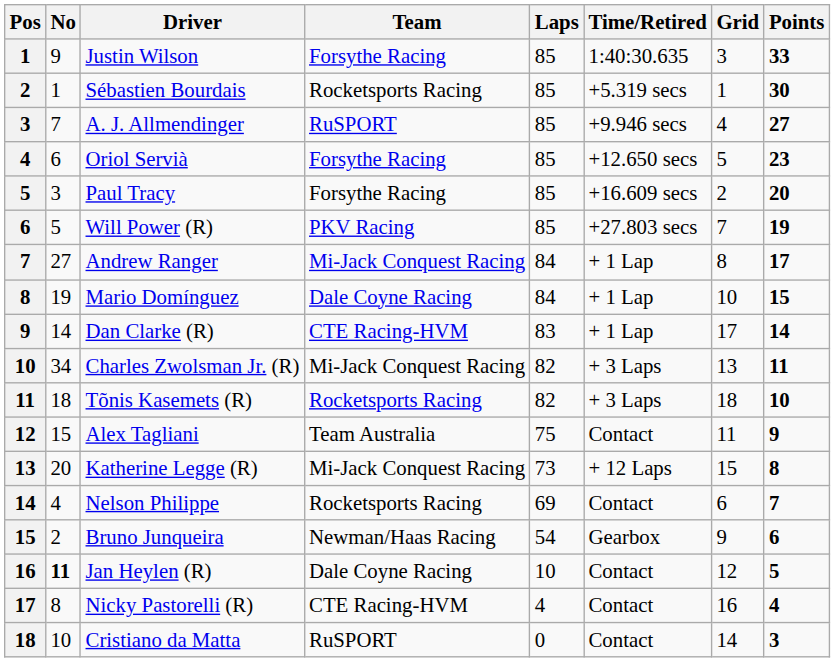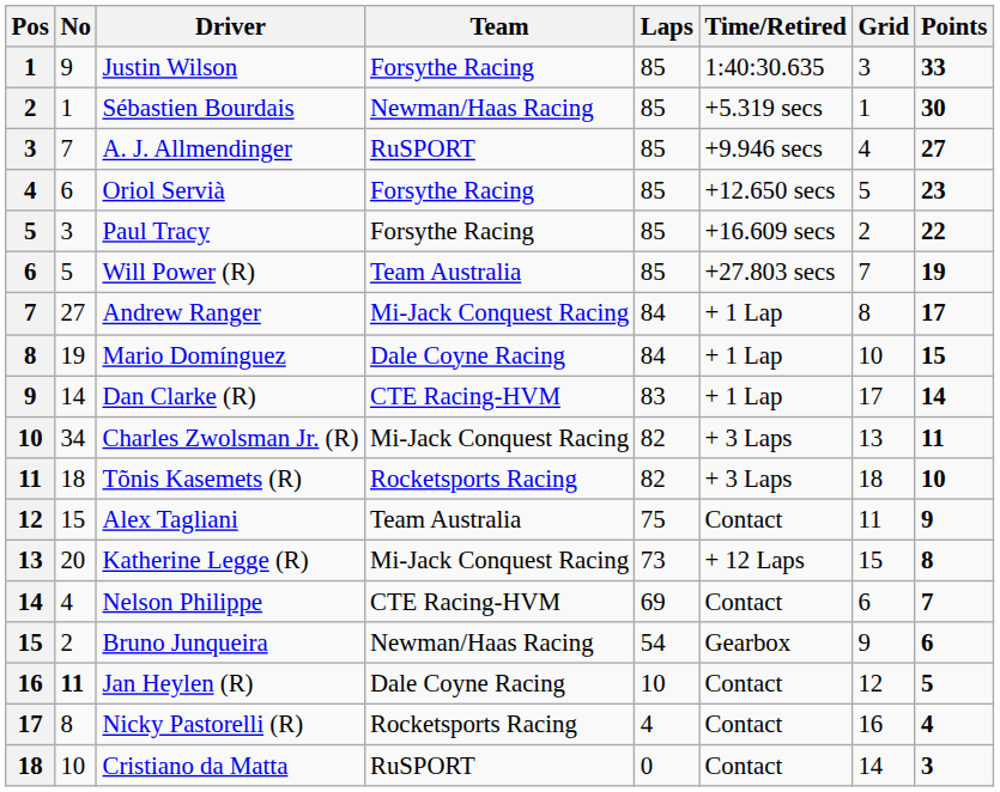Sébastien Bourdais | Team: Rocketsports Racing -> Newman/Haas Racing
Paul Tracy | Points: 20 -> 22
Will Power (R) | Team: PKV Racing -> Team Australia
Nelson Philippe | Team: Rocketsports Racing -> CTE Racing-HVM
Nicky Pastorelli (R) | Team: CTE Racing-HVM -> Rocketsports Racing
